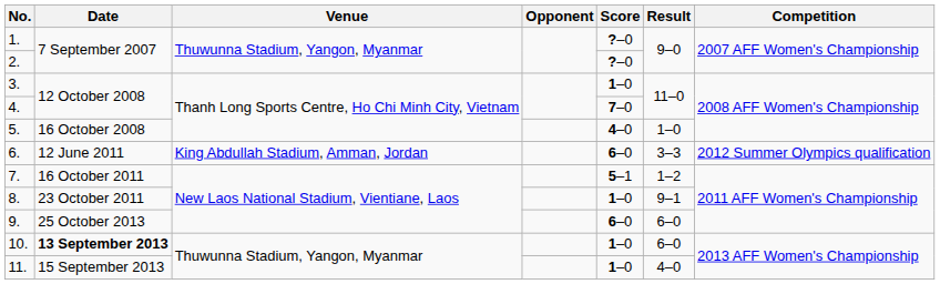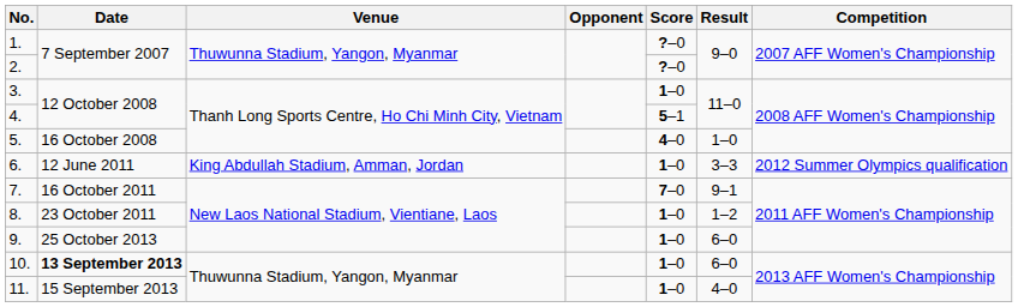4. | Score: 7–0 -> 5–1
6. | Score: 6–0 -> 1–0
7. | Score: 5–1 -> 7–0
7. | Result: 1–2 -> 9–1
8. | Result: 9–1 -> 1–2
9. | Score: 6–0 -> 1–0
